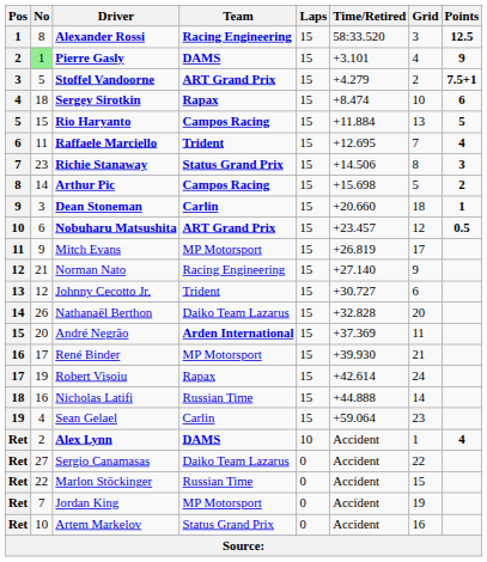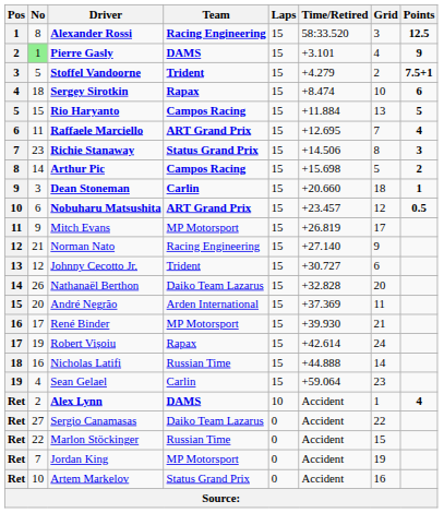Stoffel Vandoorne | Team: ART Grand Prix -> Trident
Raffaele Marciello | Team: Trident -> ART Grand Prix
André Negrão | Team: bold -> normal
